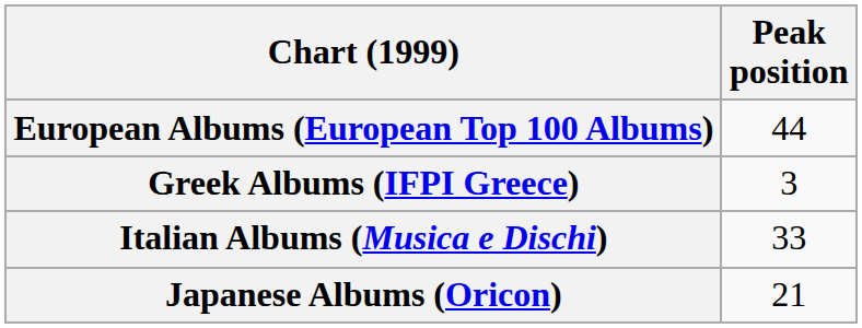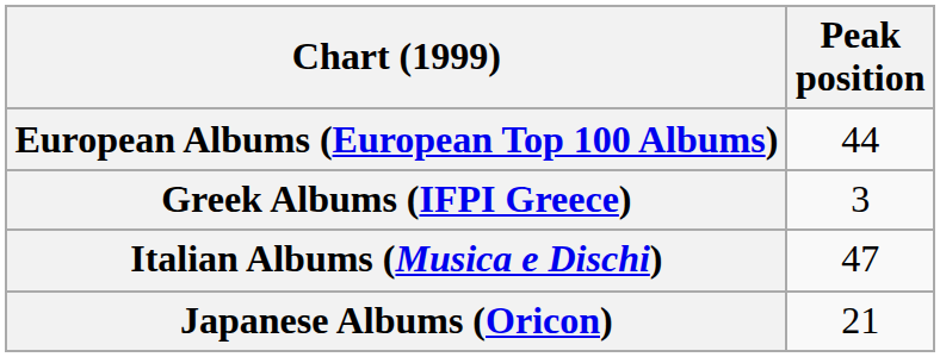Italian Albums (Musica e Dischi) | Peak position: 33 -> 47
